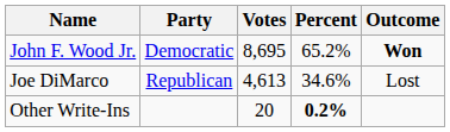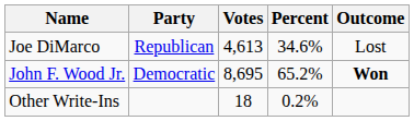rows swapped: John F. Wood Jr. <-> Joe DiMarco
Other Write-Ins | Votes: 20 -> 18
Other Write-Ins | Percent: bold -> normal
